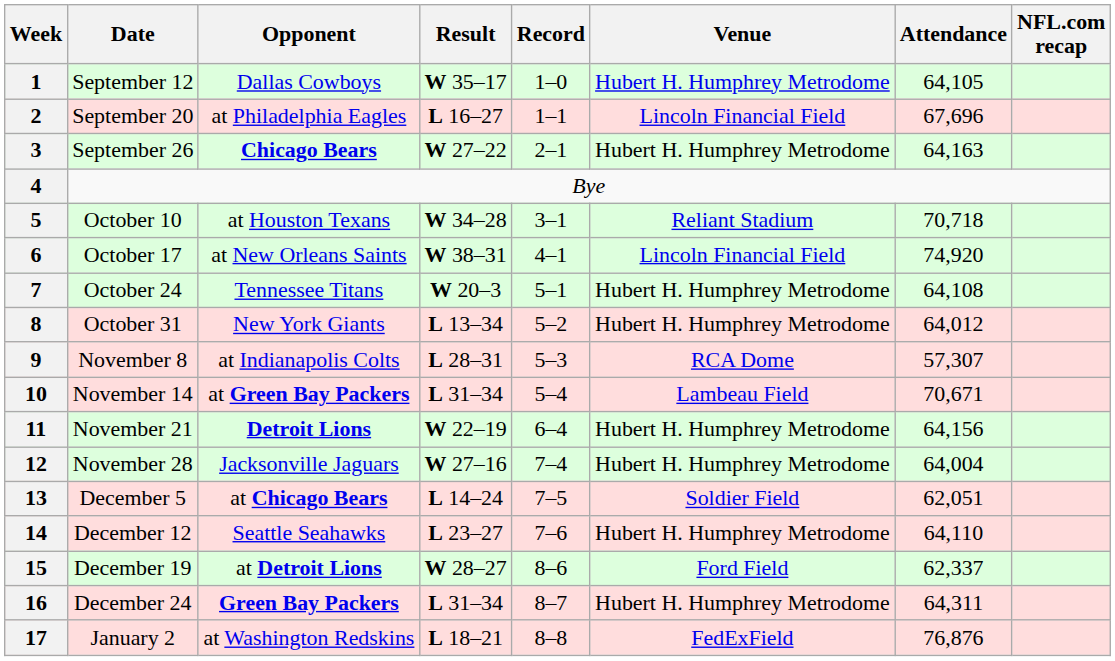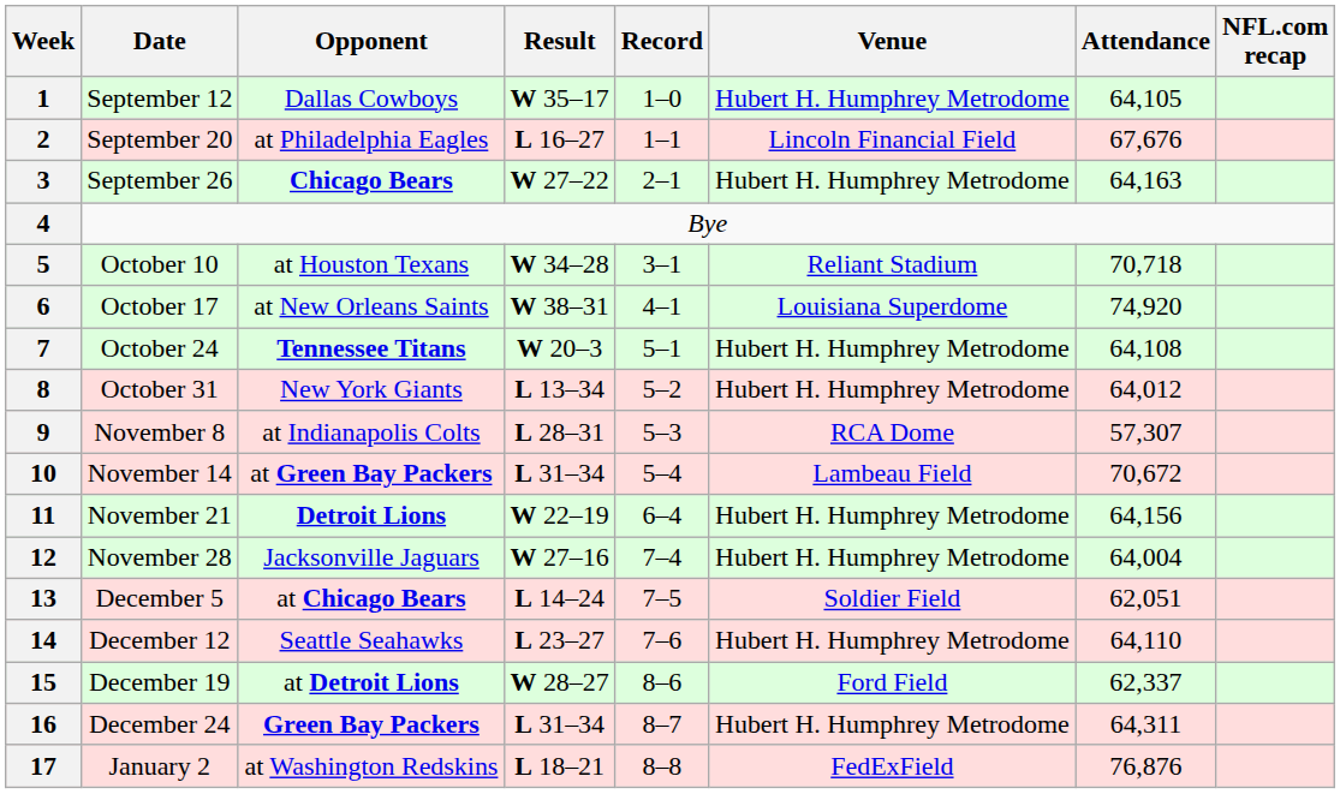2 | Attendance: 67,696 -> 67,676
6 | Venue: Lincoln Financial Field -> Louisiana Superdome
7 | Opponent: normal -> bold
10 | Attendance: 70,671 -> 70,672
